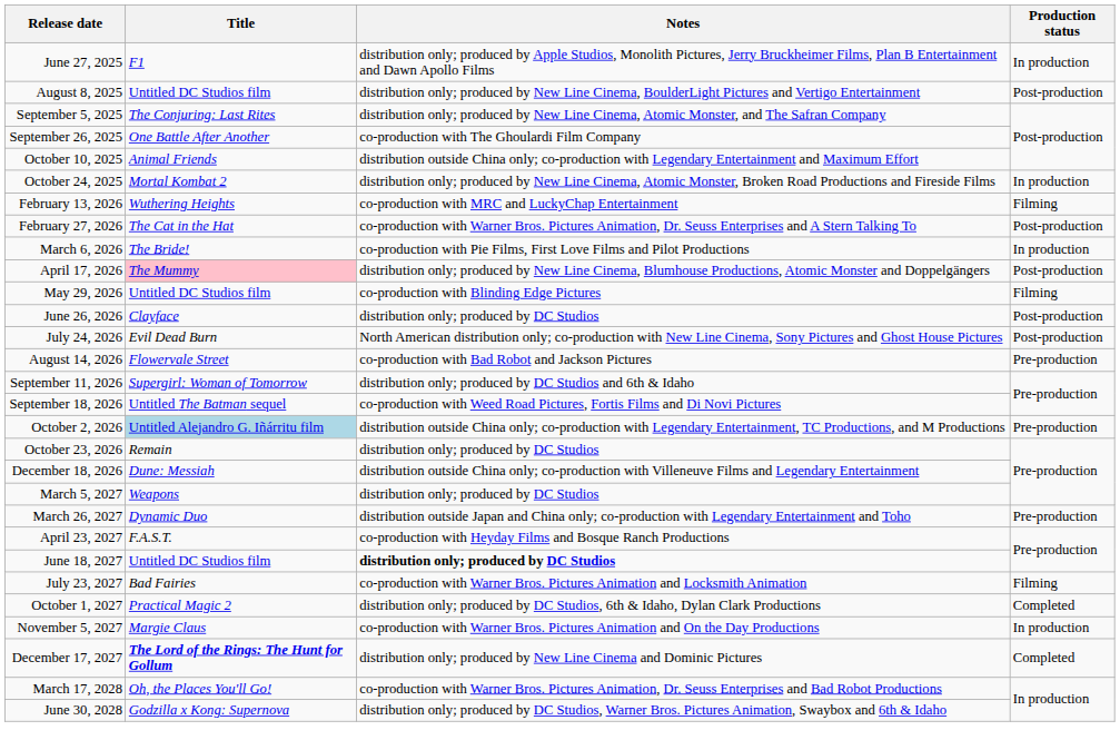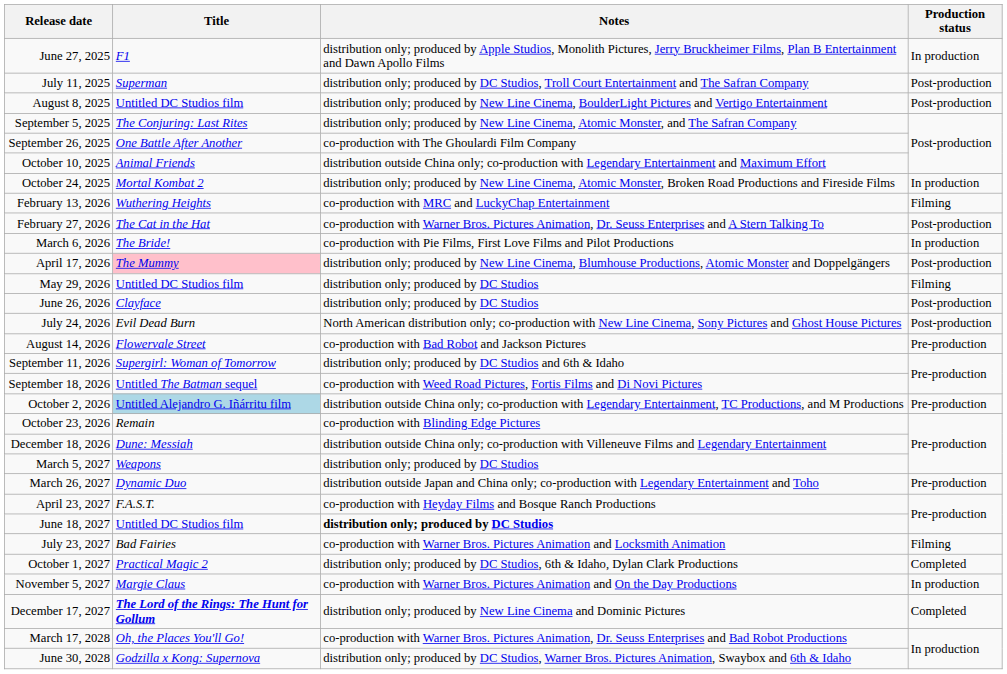+ row: July 11, 2025 | Superman | distribution only; produced by DC Studios, Troll Court Entertainment and The Safran Company | Post-production
May 29, 2026 | Notes: co-production with Blinding Edge Pictures -> distribution only; produced by DC Studios
October 23, 2026 | Notes: distribution only; produced by DC Studios -> co-production with Blinding Edge Pictures
